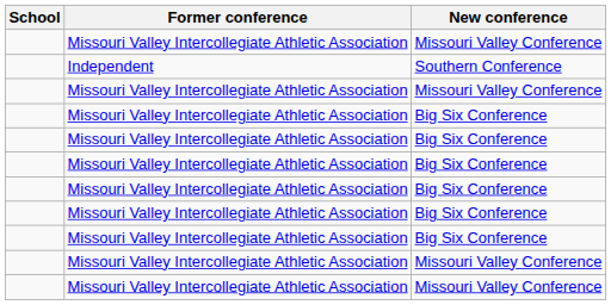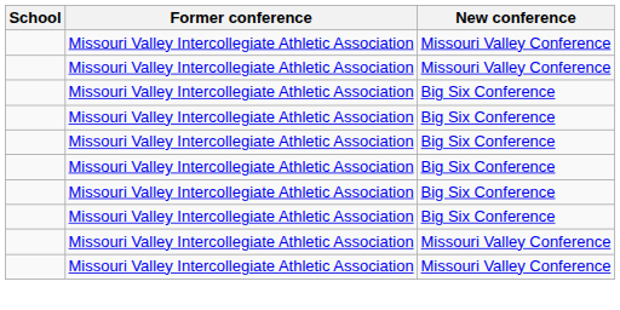- row: Independent | Southern Conference
